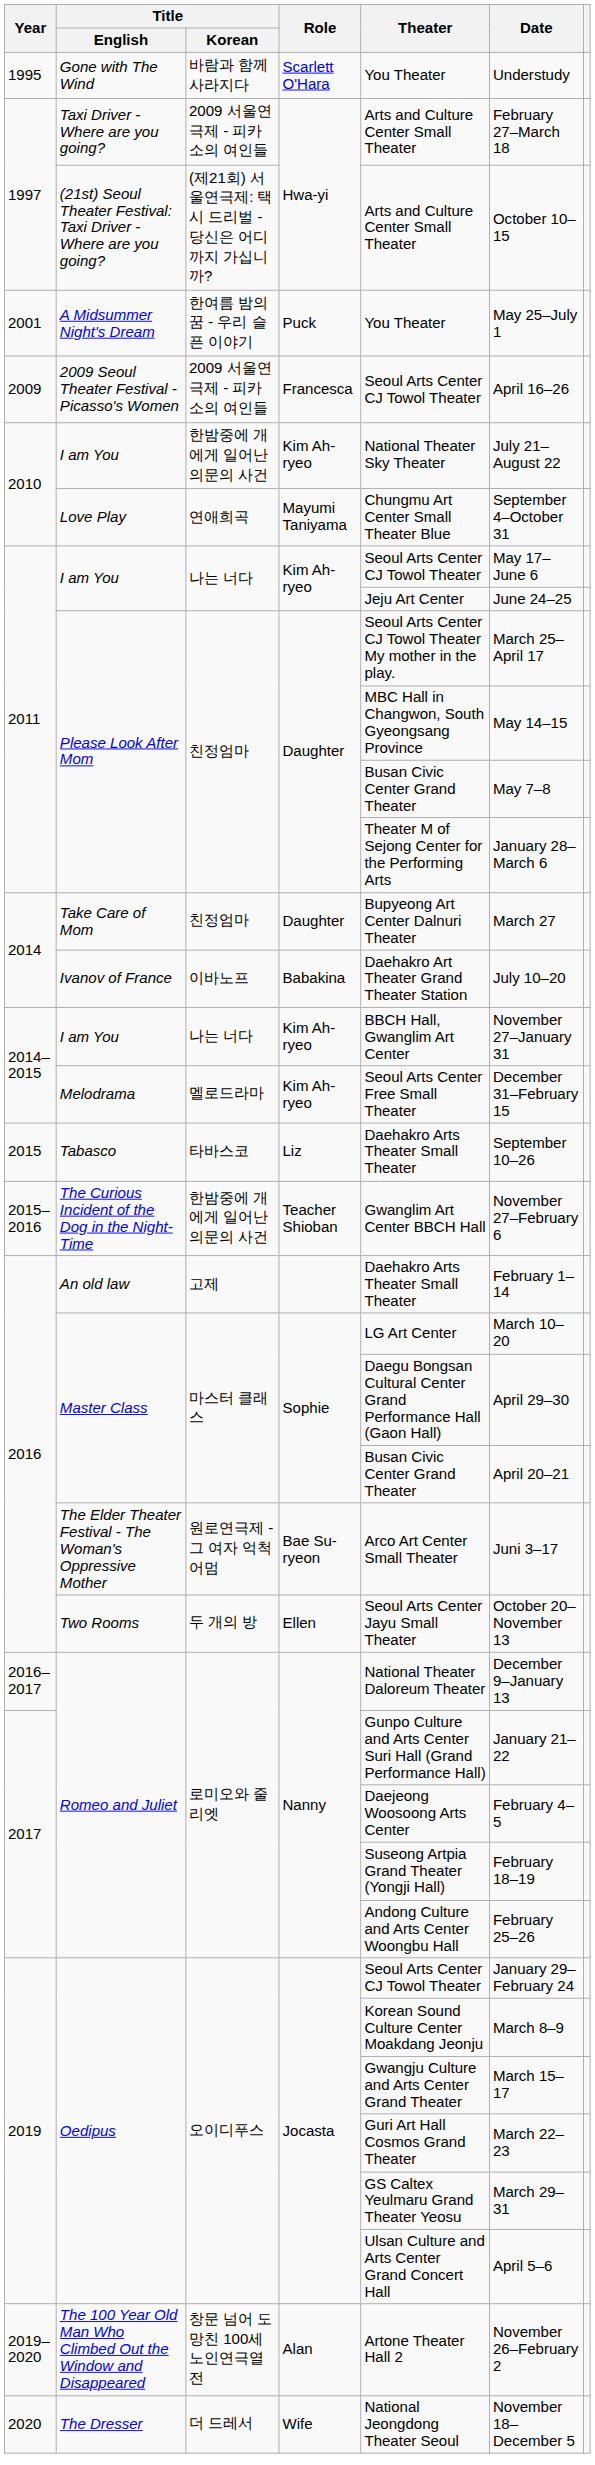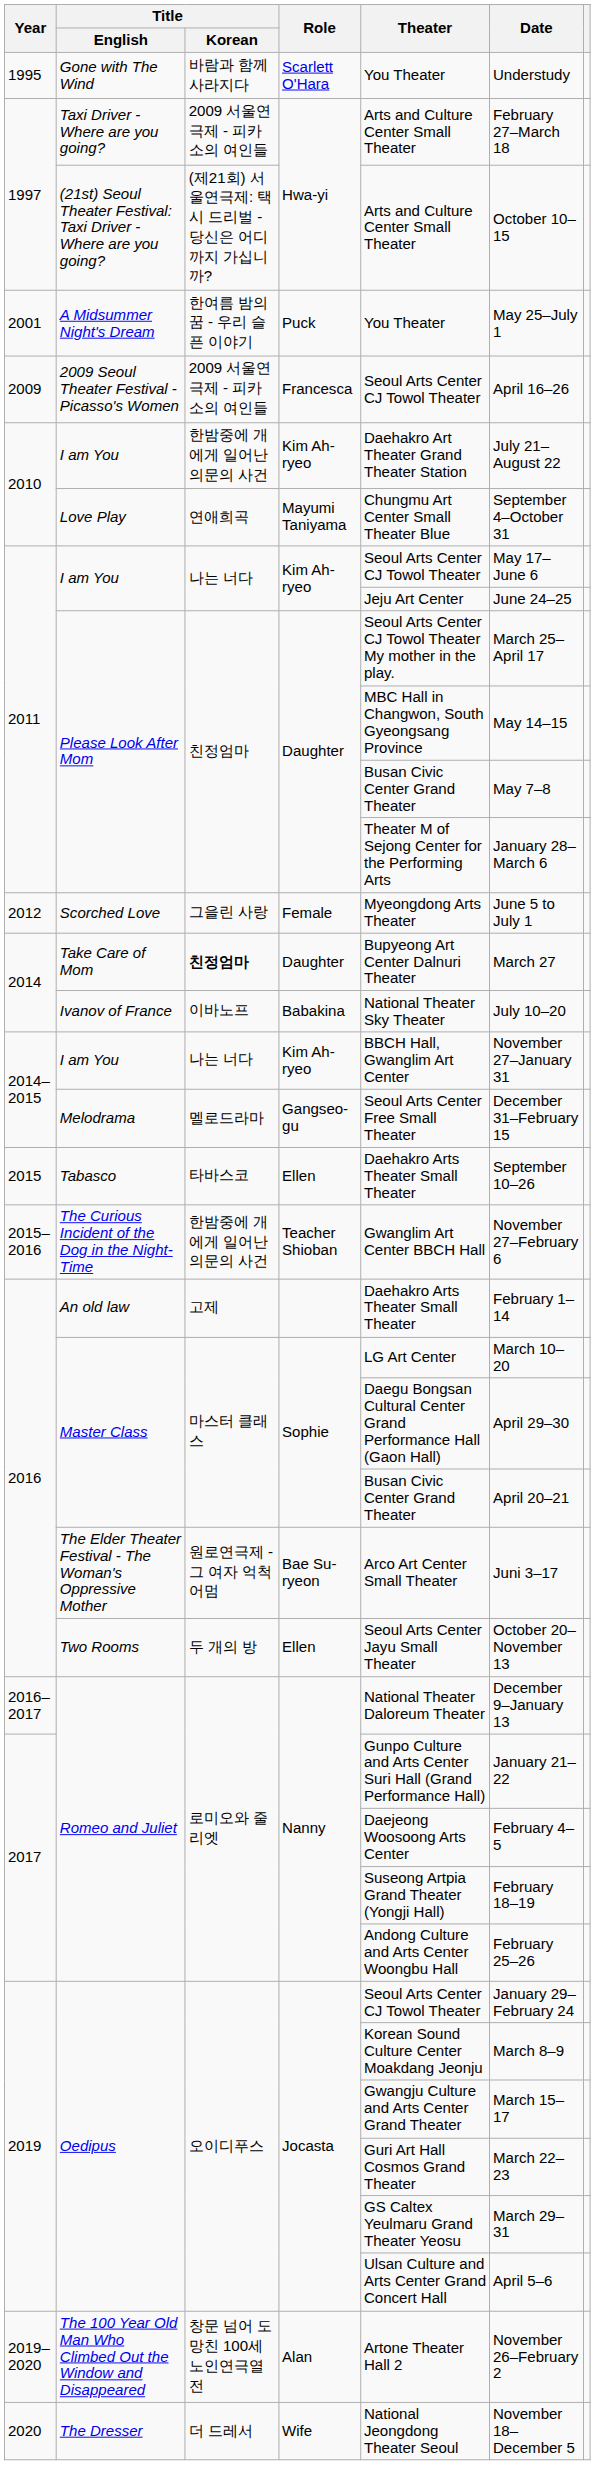2010 / I am You | Theater: National Theater Sky Theater -> Daehakro Art Theater Grand Theater Station
+ row: 2012 | Scorched Love | 그을린 사랑 | Female | Myeongdong Arts Theater | June 5 to July 1
Take Care of Mom | Title / Korean: normal -> bold
Ivanov of France | Theater: Daehakro Art Theater Grand Theater Station -> National Theater Sky Theater
Melodrama | Role: Kim Ah-ryeo -> Gangseo-gu
Tabasco | Role: Liz -> Ellen
